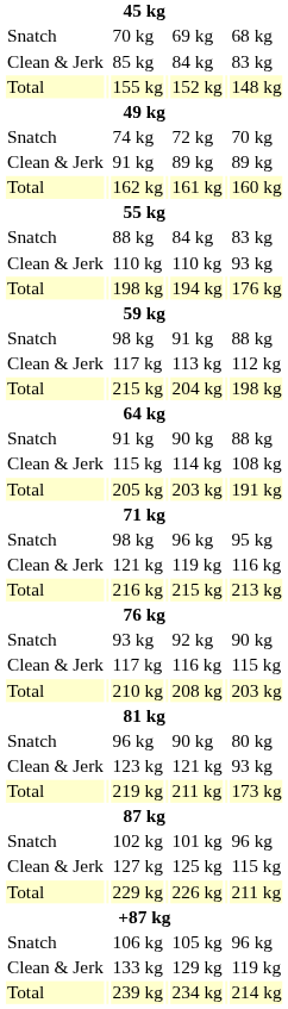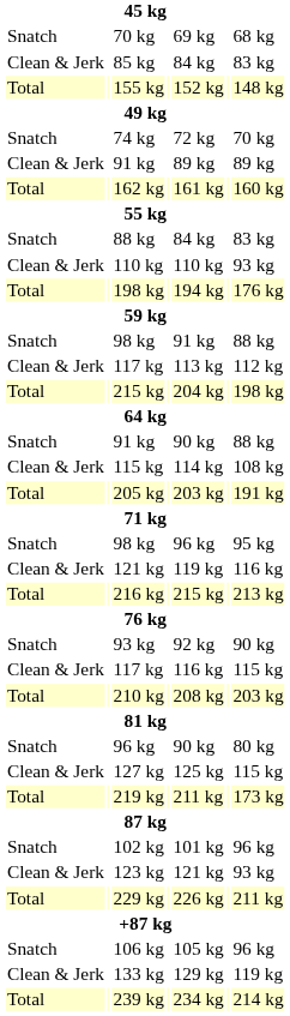rows swapped: 123 kg <-> 127 kg
